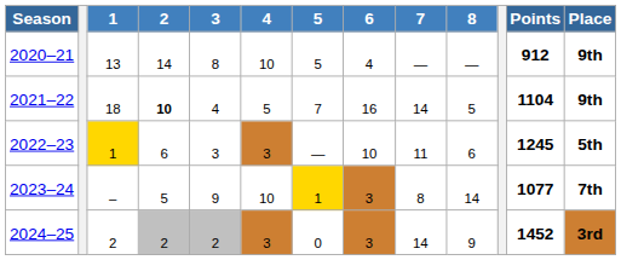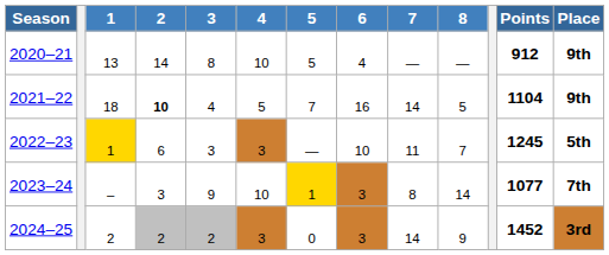2022–23 | 8: 6 -> 7
2023–24 | 2: 5 -> 3
